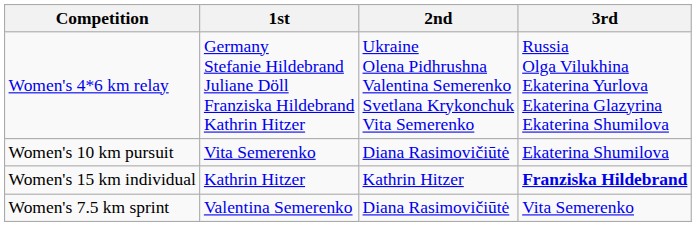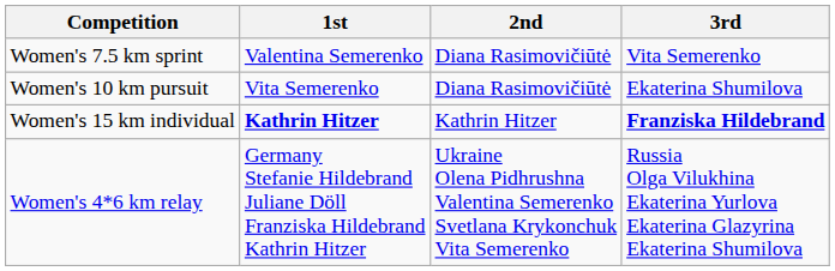rows swapped: Women's 7.5 km sprint <-> Women's 4*6 km relay
Women's 15 km individual | 1st: normal -> bold
